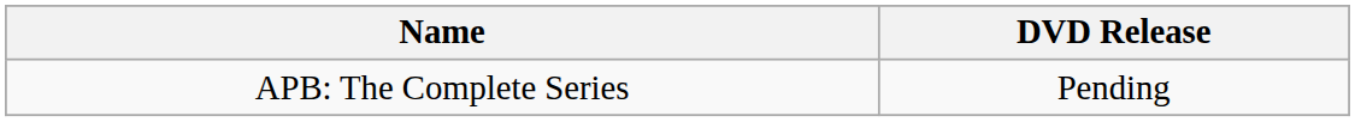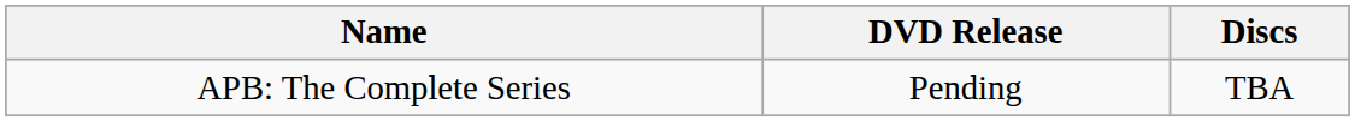+ column: Discs | TBA
